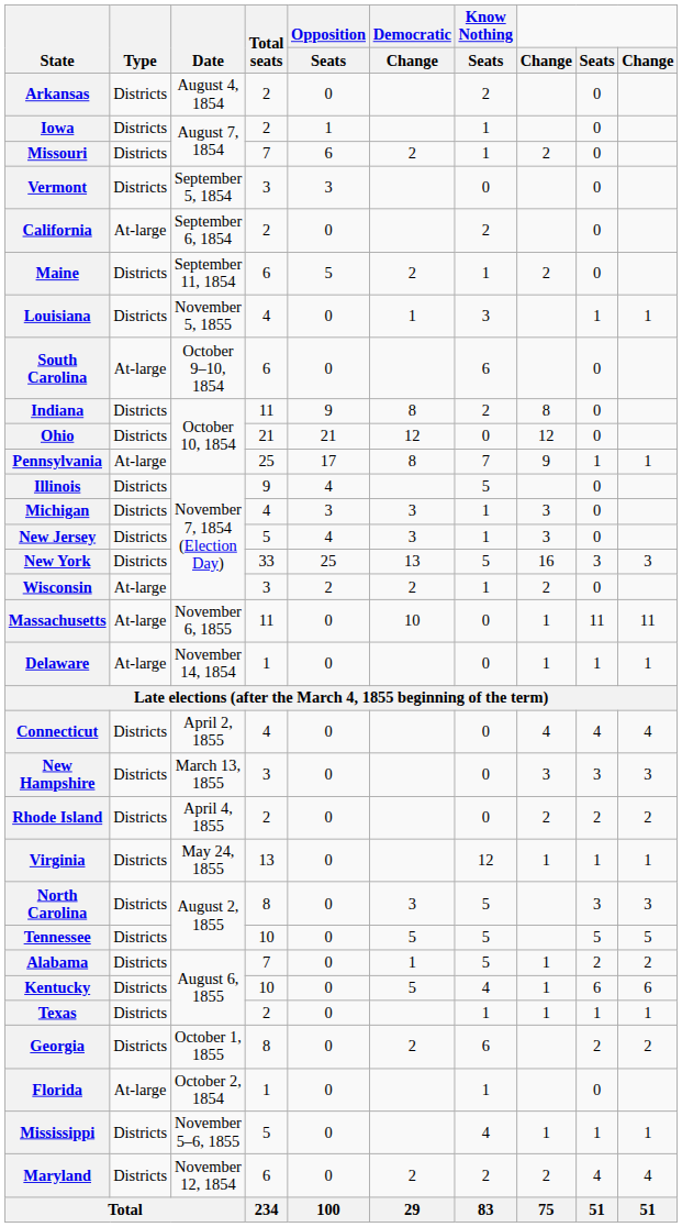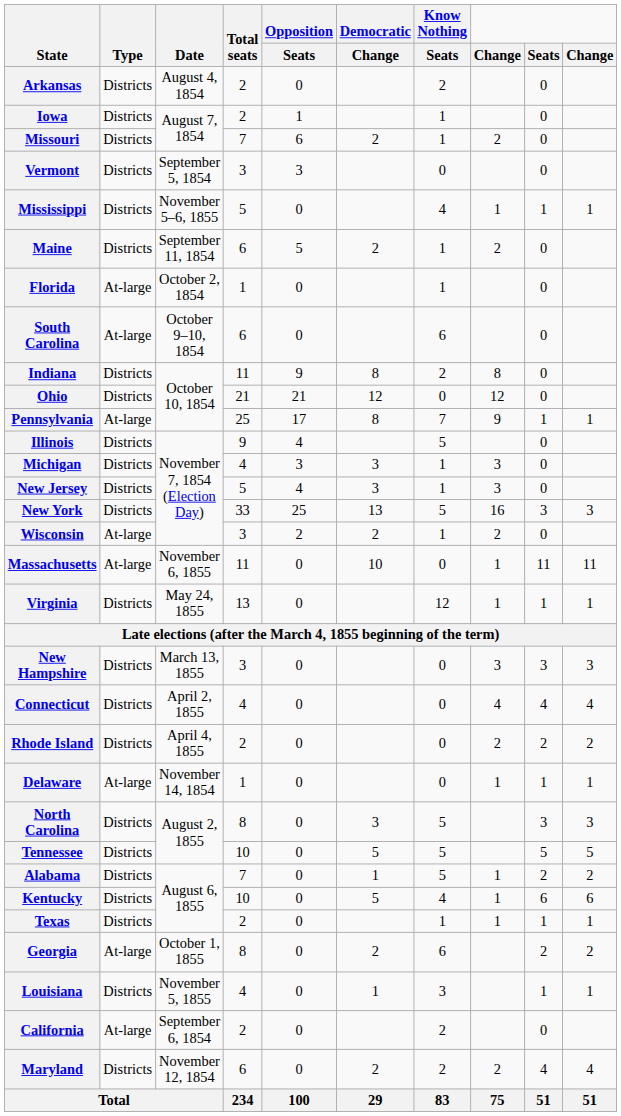rows swapped: California <-> Mississippi
rows swapped: Florida <-> Louisiana
rows swapped: Delaware <-> Virginia
rows swapped: New Hampshire <-> Connecticut
Georgia | Type: Districts -> At-large
